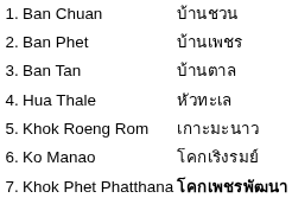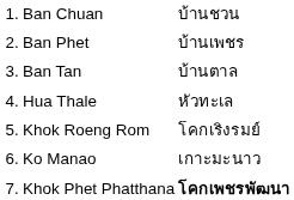Khok Roeng Rom | column 3: เกาะมะนาว -> โคกเริงรมย์
Ko Manao | column 3: โคกเริงรมย์ -> เกาะมะนาว
